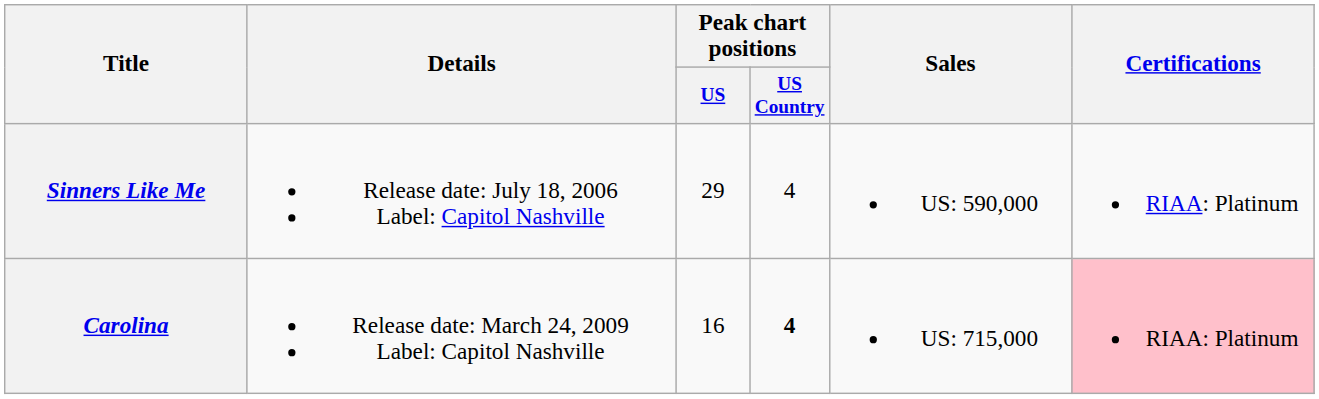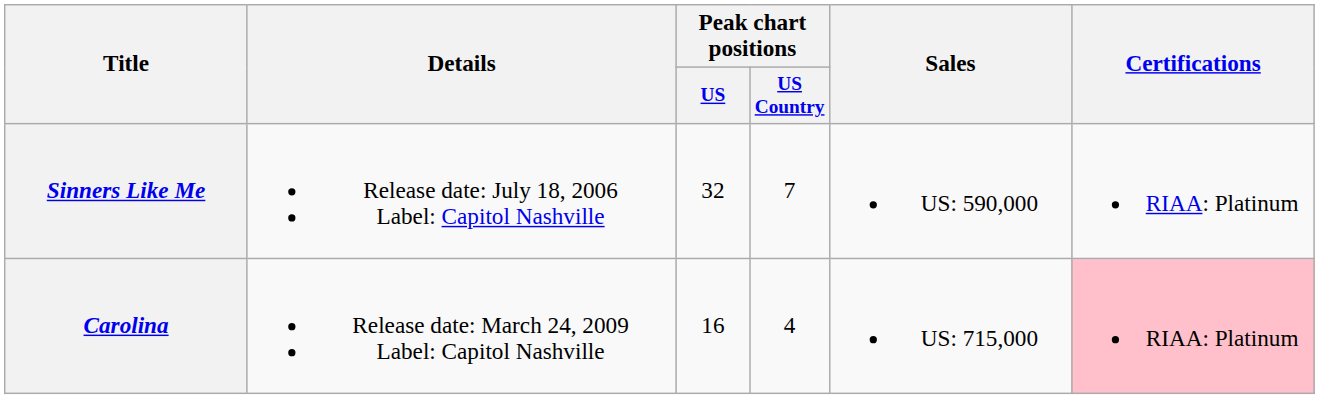Sinners Like Me | Peak chart positions / US: 29 -> 32
Sinners Like Me | Peak chart positions / US Country: 4 -> 7
Carolina | Peak chart positions / US Country: bold -> normal
